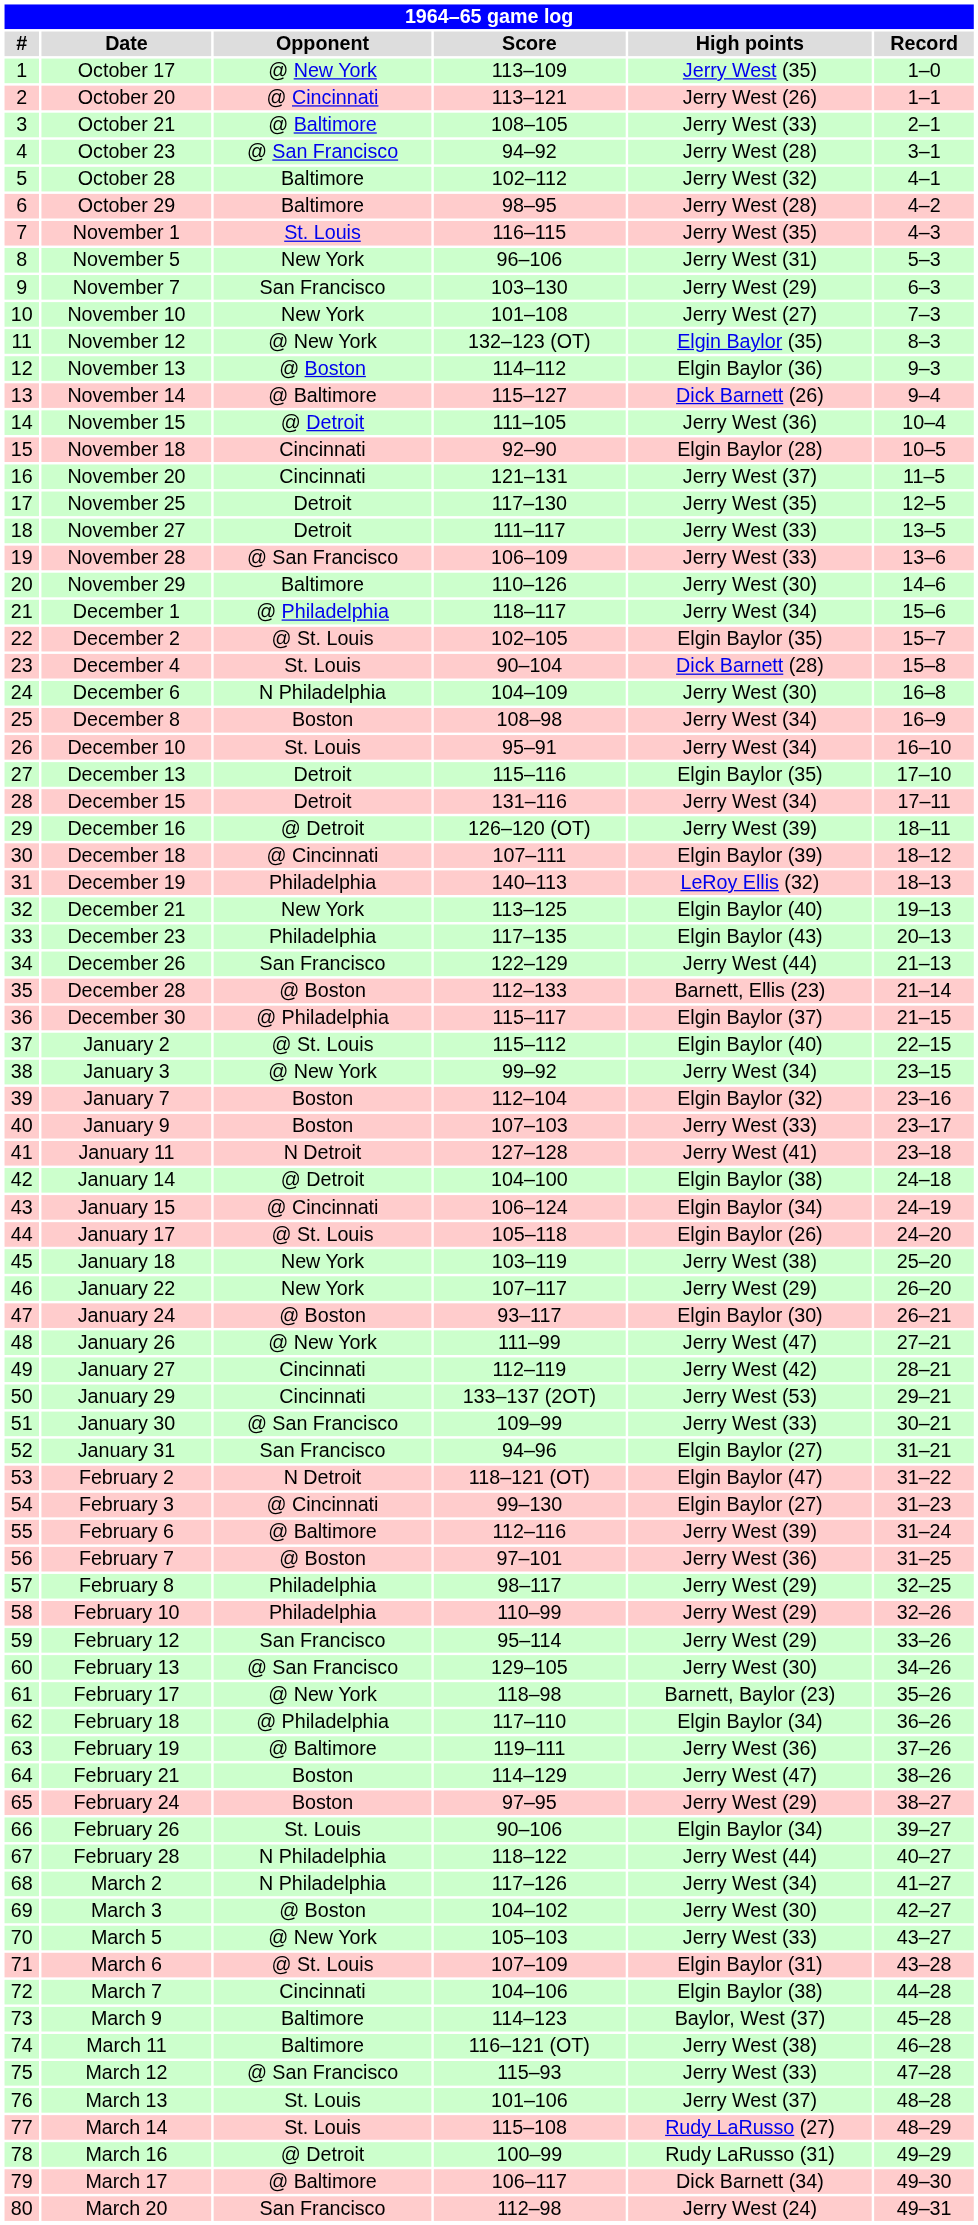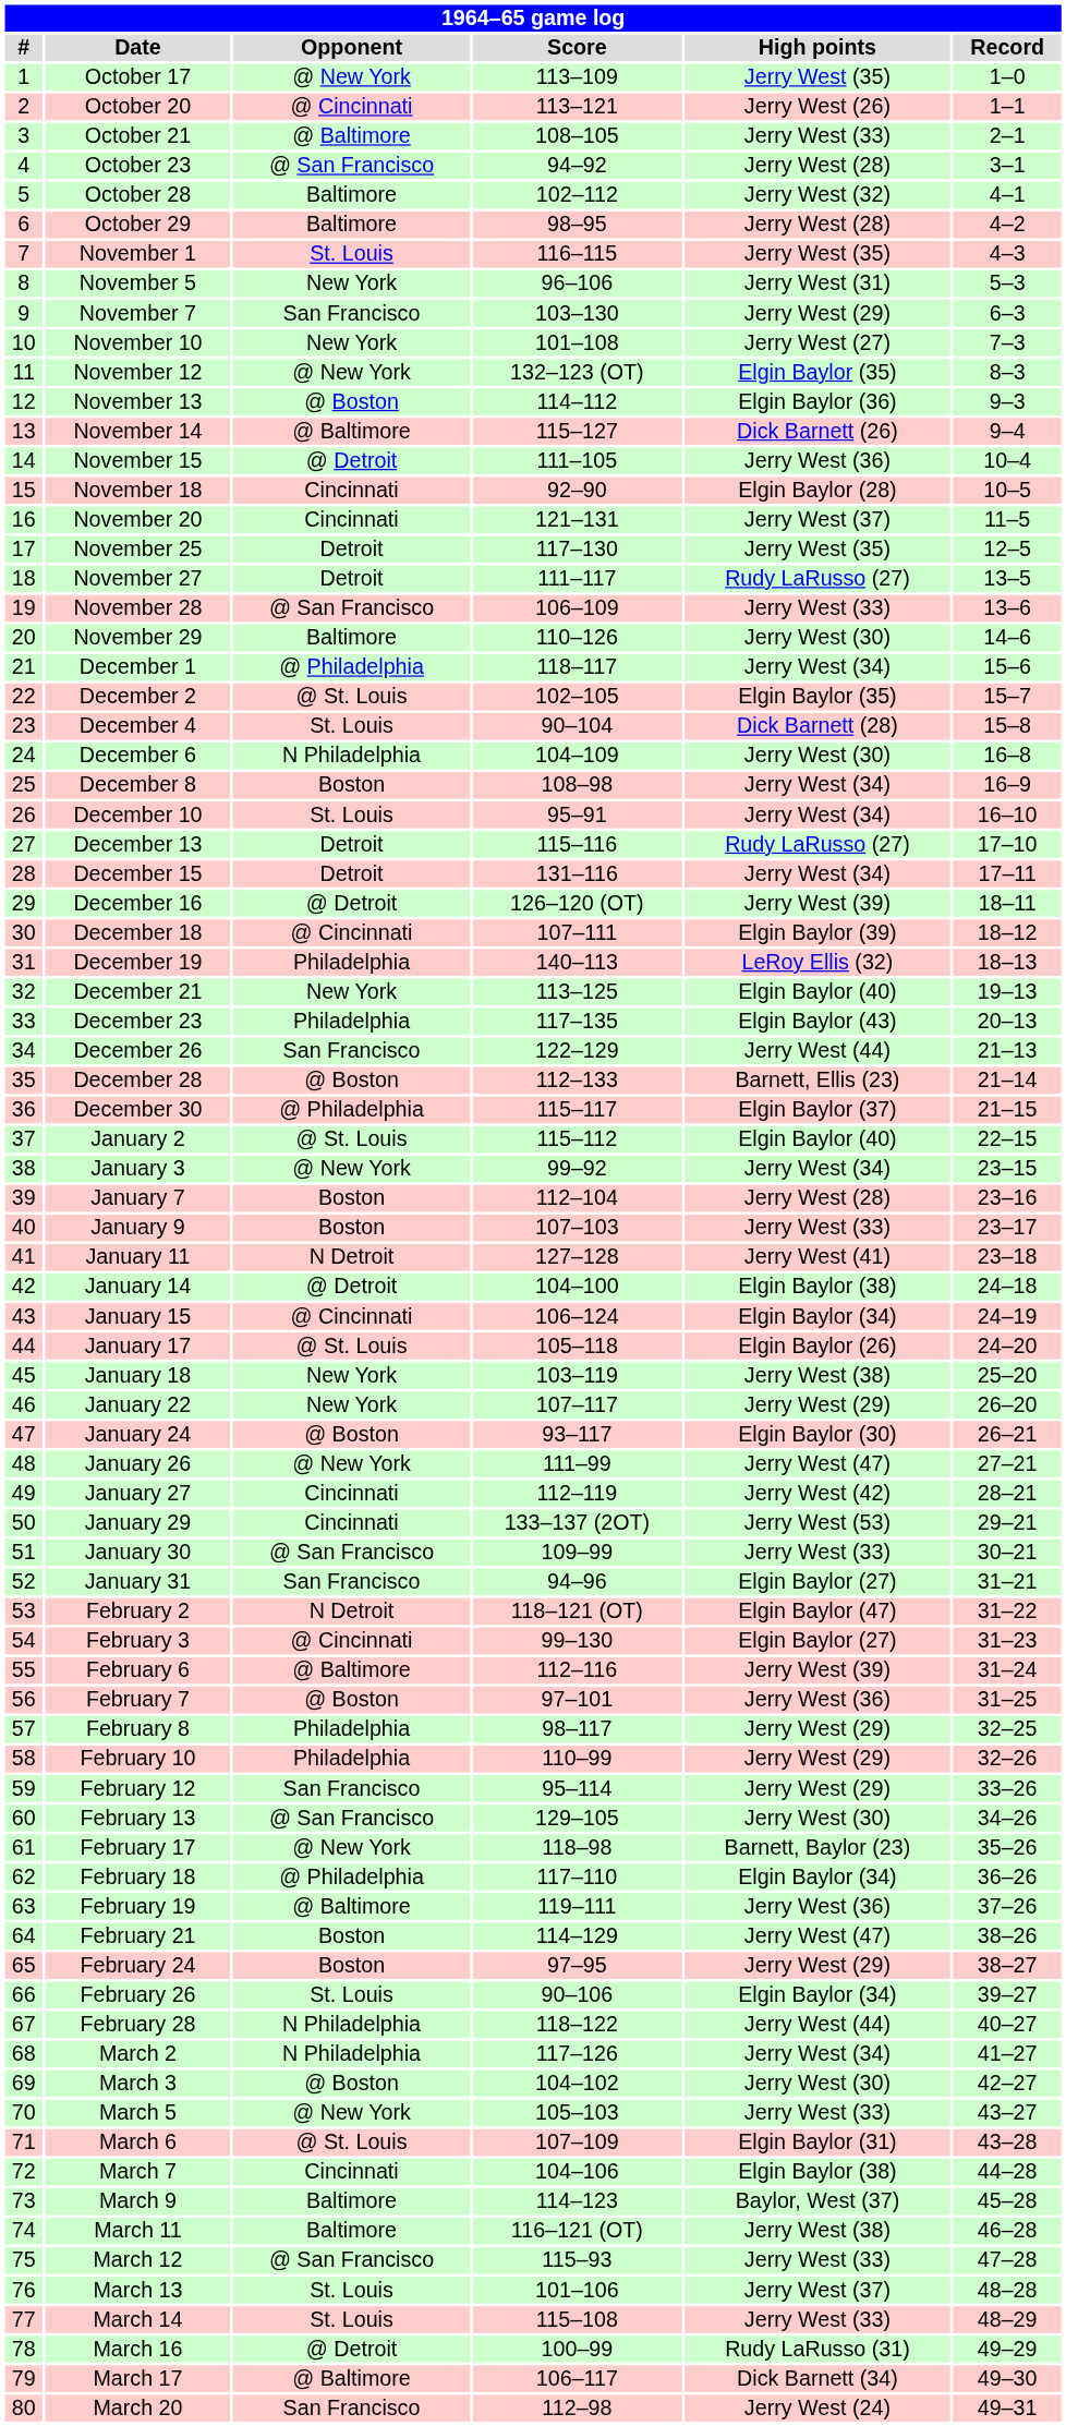November 27 | High points: Jerry West (33) -> Rudy LaRusso (27)
December 13 | High points: Elgin Baylor (35) -> Rudy LaRusso (27)
January 7 | High points: Elgin Baylor (32) -> Jerry West (28)
March 14 | High points: Rudy LaRusso (27) -> Jerry West (33)
